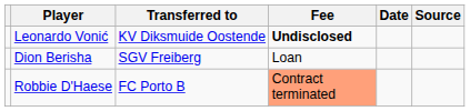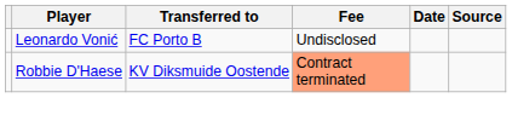Leonardo Vonić | Transferred to: KV Diksmuide Oostende -> FC Porto B
Leonardo Vonić | Fee: bold -> normal
- row: Dion Berisha | SGV Freiberg | Loan
Robbie D'Haese | Transferred to: FC Porto B -> KV Diksmuide Oostende
